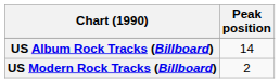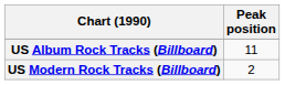US Album Rock Tracks (Billboard) | Peak position: 14 -> 11
